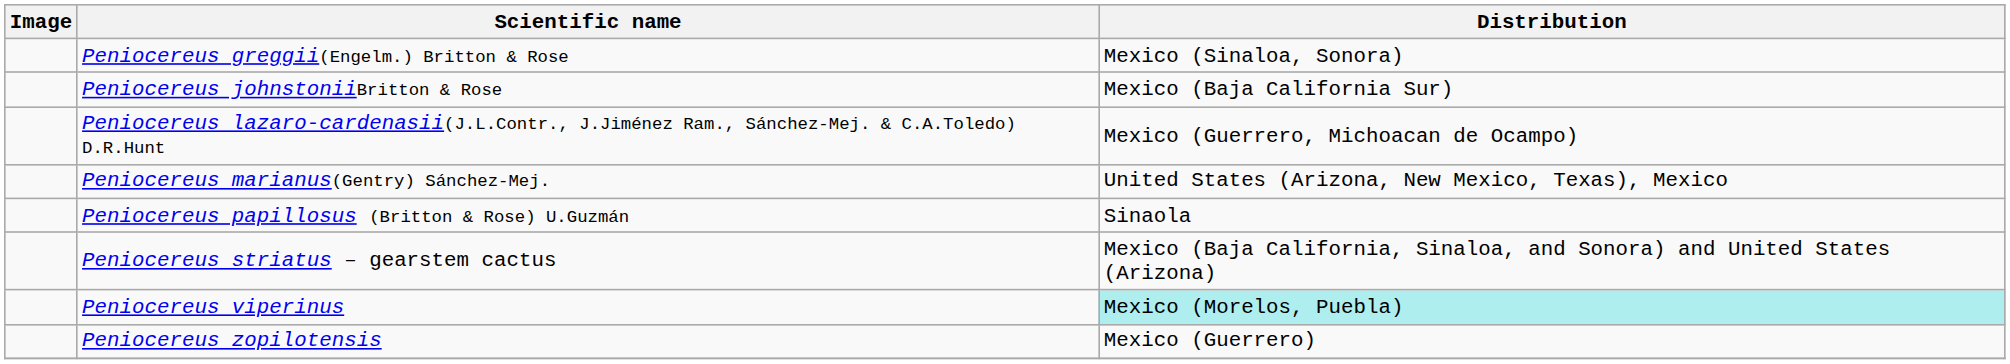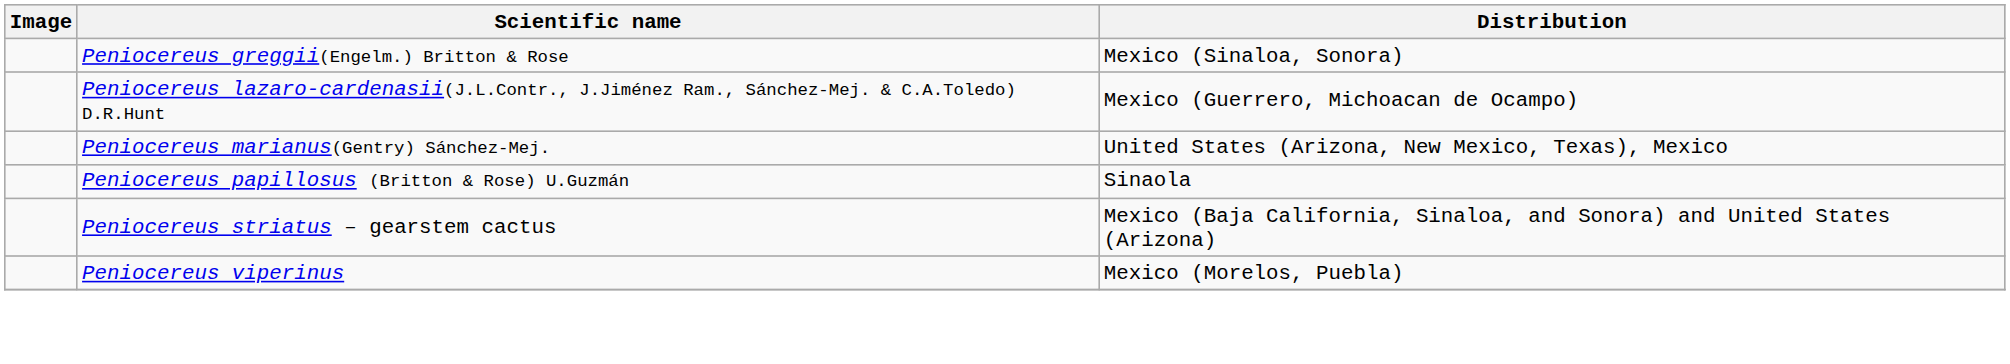- row: Peniocereus johnstoniiBritton & Rose | Mexico (Baja California Sur)
Peniocereus viperinus | Distribution: paleturquoise background -> no background
- row: Peniocereus zopilotensis | Mexico (Guerrero)
